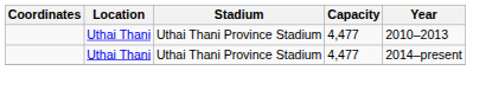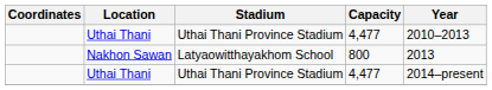+ row: Nakhon Sawan | Latyaowitthayakhom School | 800 | 2013
